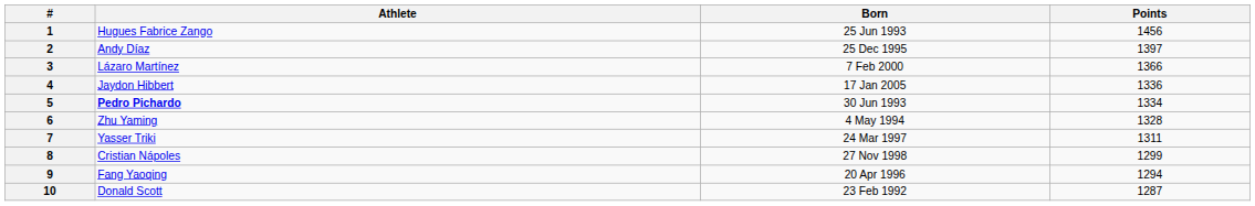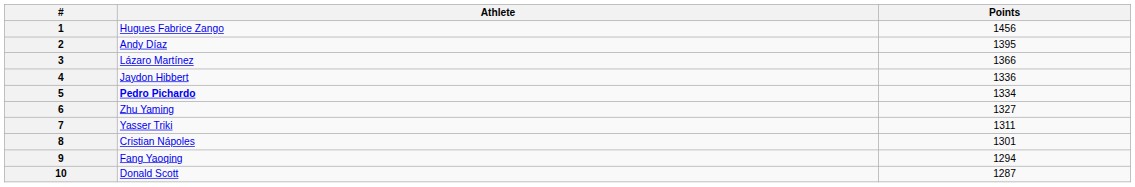- column: Born | 25 Jun 1993 | 25 Dec 1995 | 7 Feb 2000 | 17 Jan 2005 | 30 Jun 1993 | 4 May 1994 | 24 Mar 1997 | 27 Nov 1998 | 20 Apr 1996 | 23 Feb 1992
2 | Points: 1397 -> 1395
6 | Points: 1328 -> 1327
8 | Points: 1299 -> 1301
